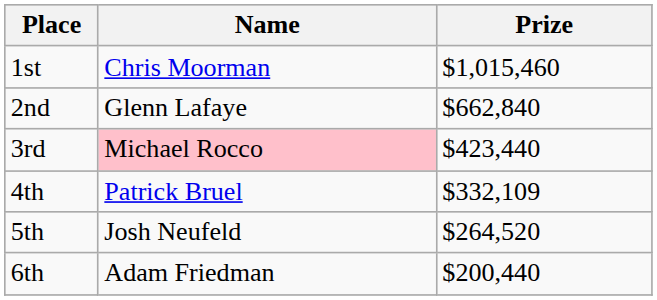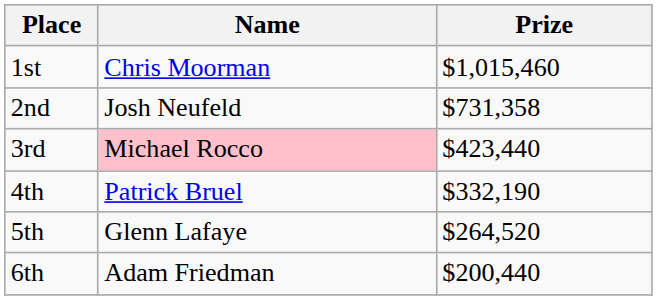2nd | Name: Glenn Lafaye -> Josh Neufeld
2nd | Prize: $662,840 -> $731,358
4th | Prize: $332,109 -> $332,190
5th | Name: Josh Neufeld -> Glenn Lafaye
